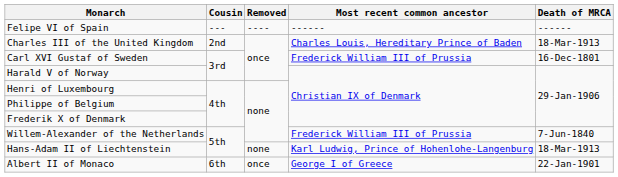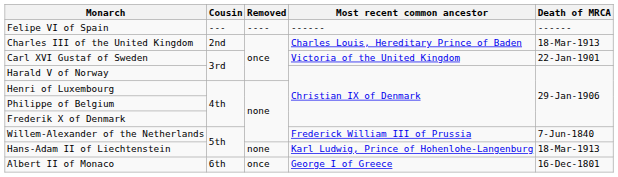Carl XVI Gustaf of Sweden | Most recent common ancestor: Frederick William III of Prussia -> Victoria of the United Kingdom
Carl XVI Gustaf of Sweden | Death of MRCA: 16-Dec-1801 -> 22-Jan-1901
Albert II of Monaco | Death of MRCA: 22-Jan-1901 -> 16-Dec-1801
